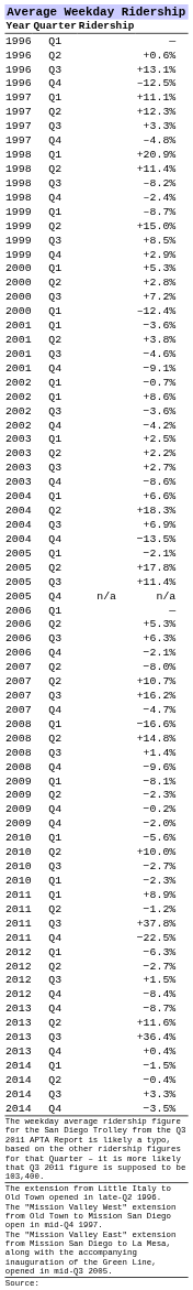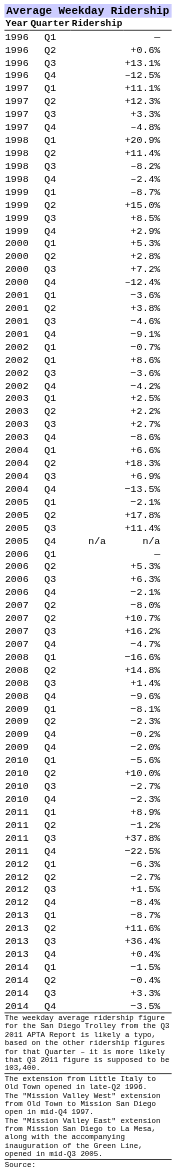–12.4% | Quarter: Q1 -> Q4
2010 / −2.3% | Quarter: Q1 -> Q4
−8.7% | Quarter: Q4 -> Q1
